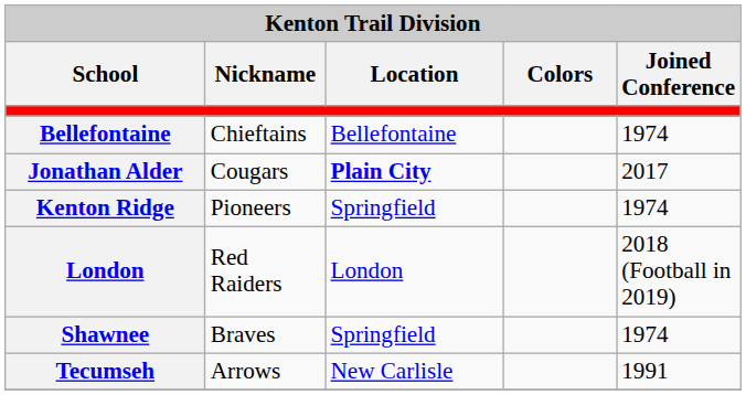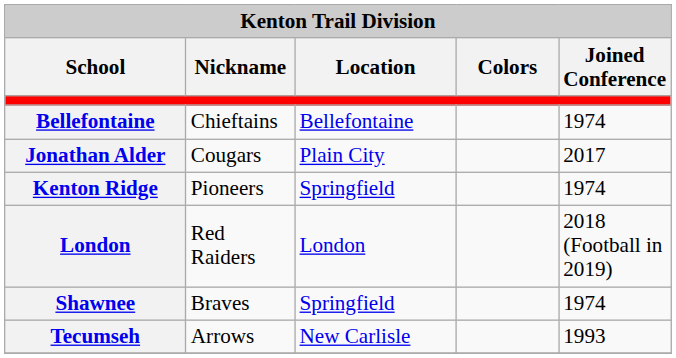Jonathan Alder | Location: bold -> normal
Tecumseh | Joined Conference: 1991 -> 1993
